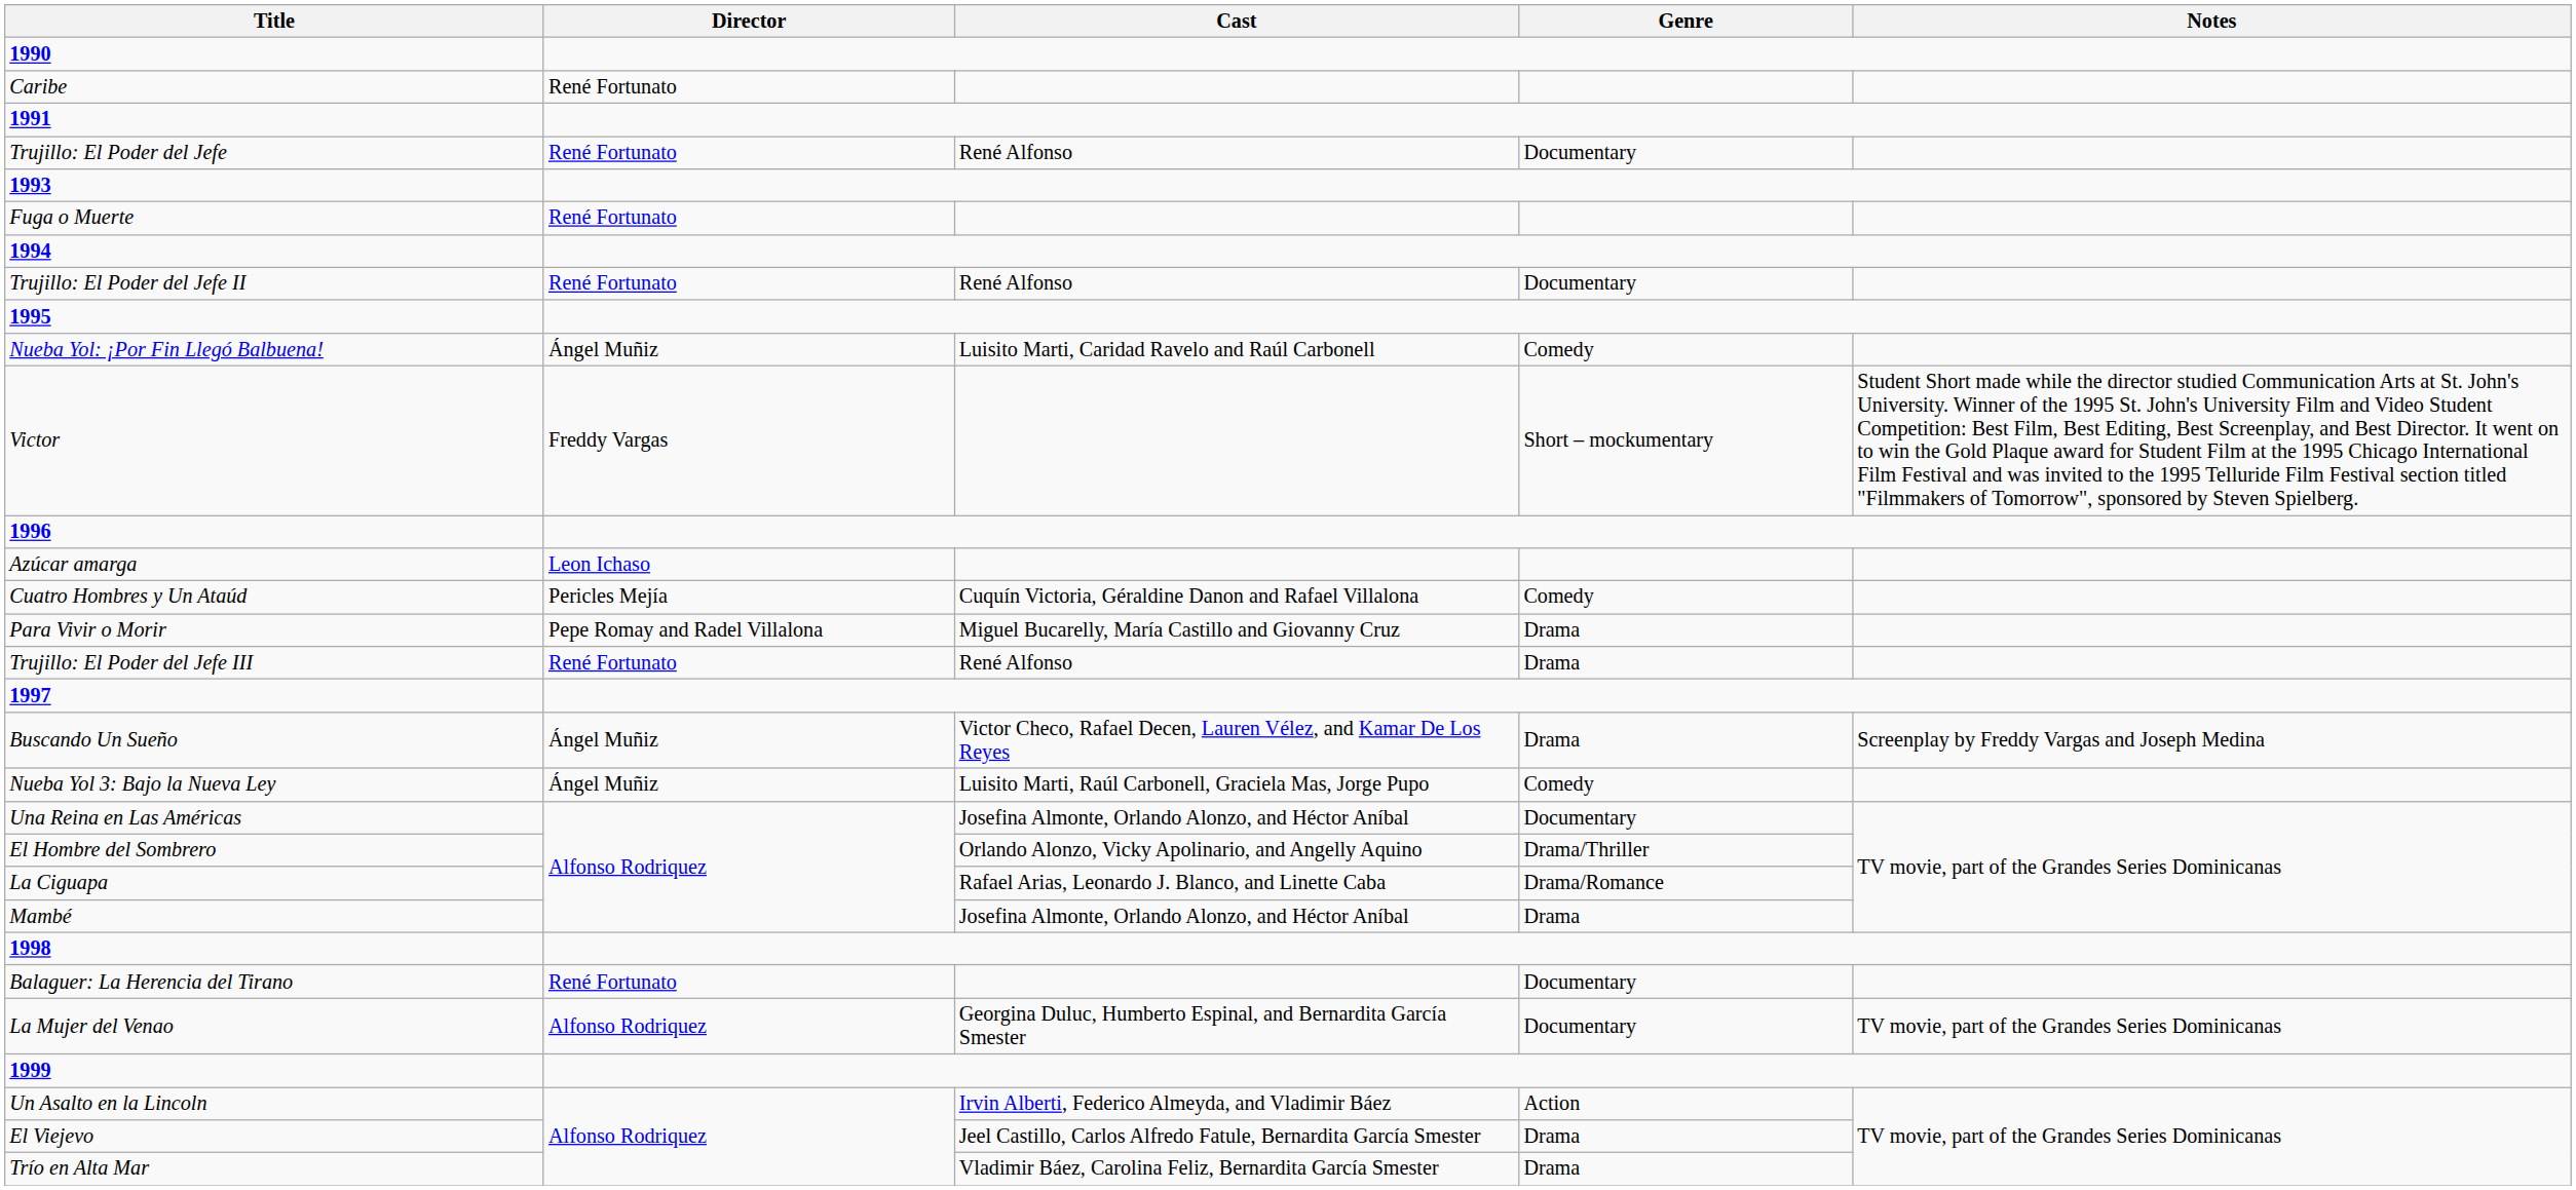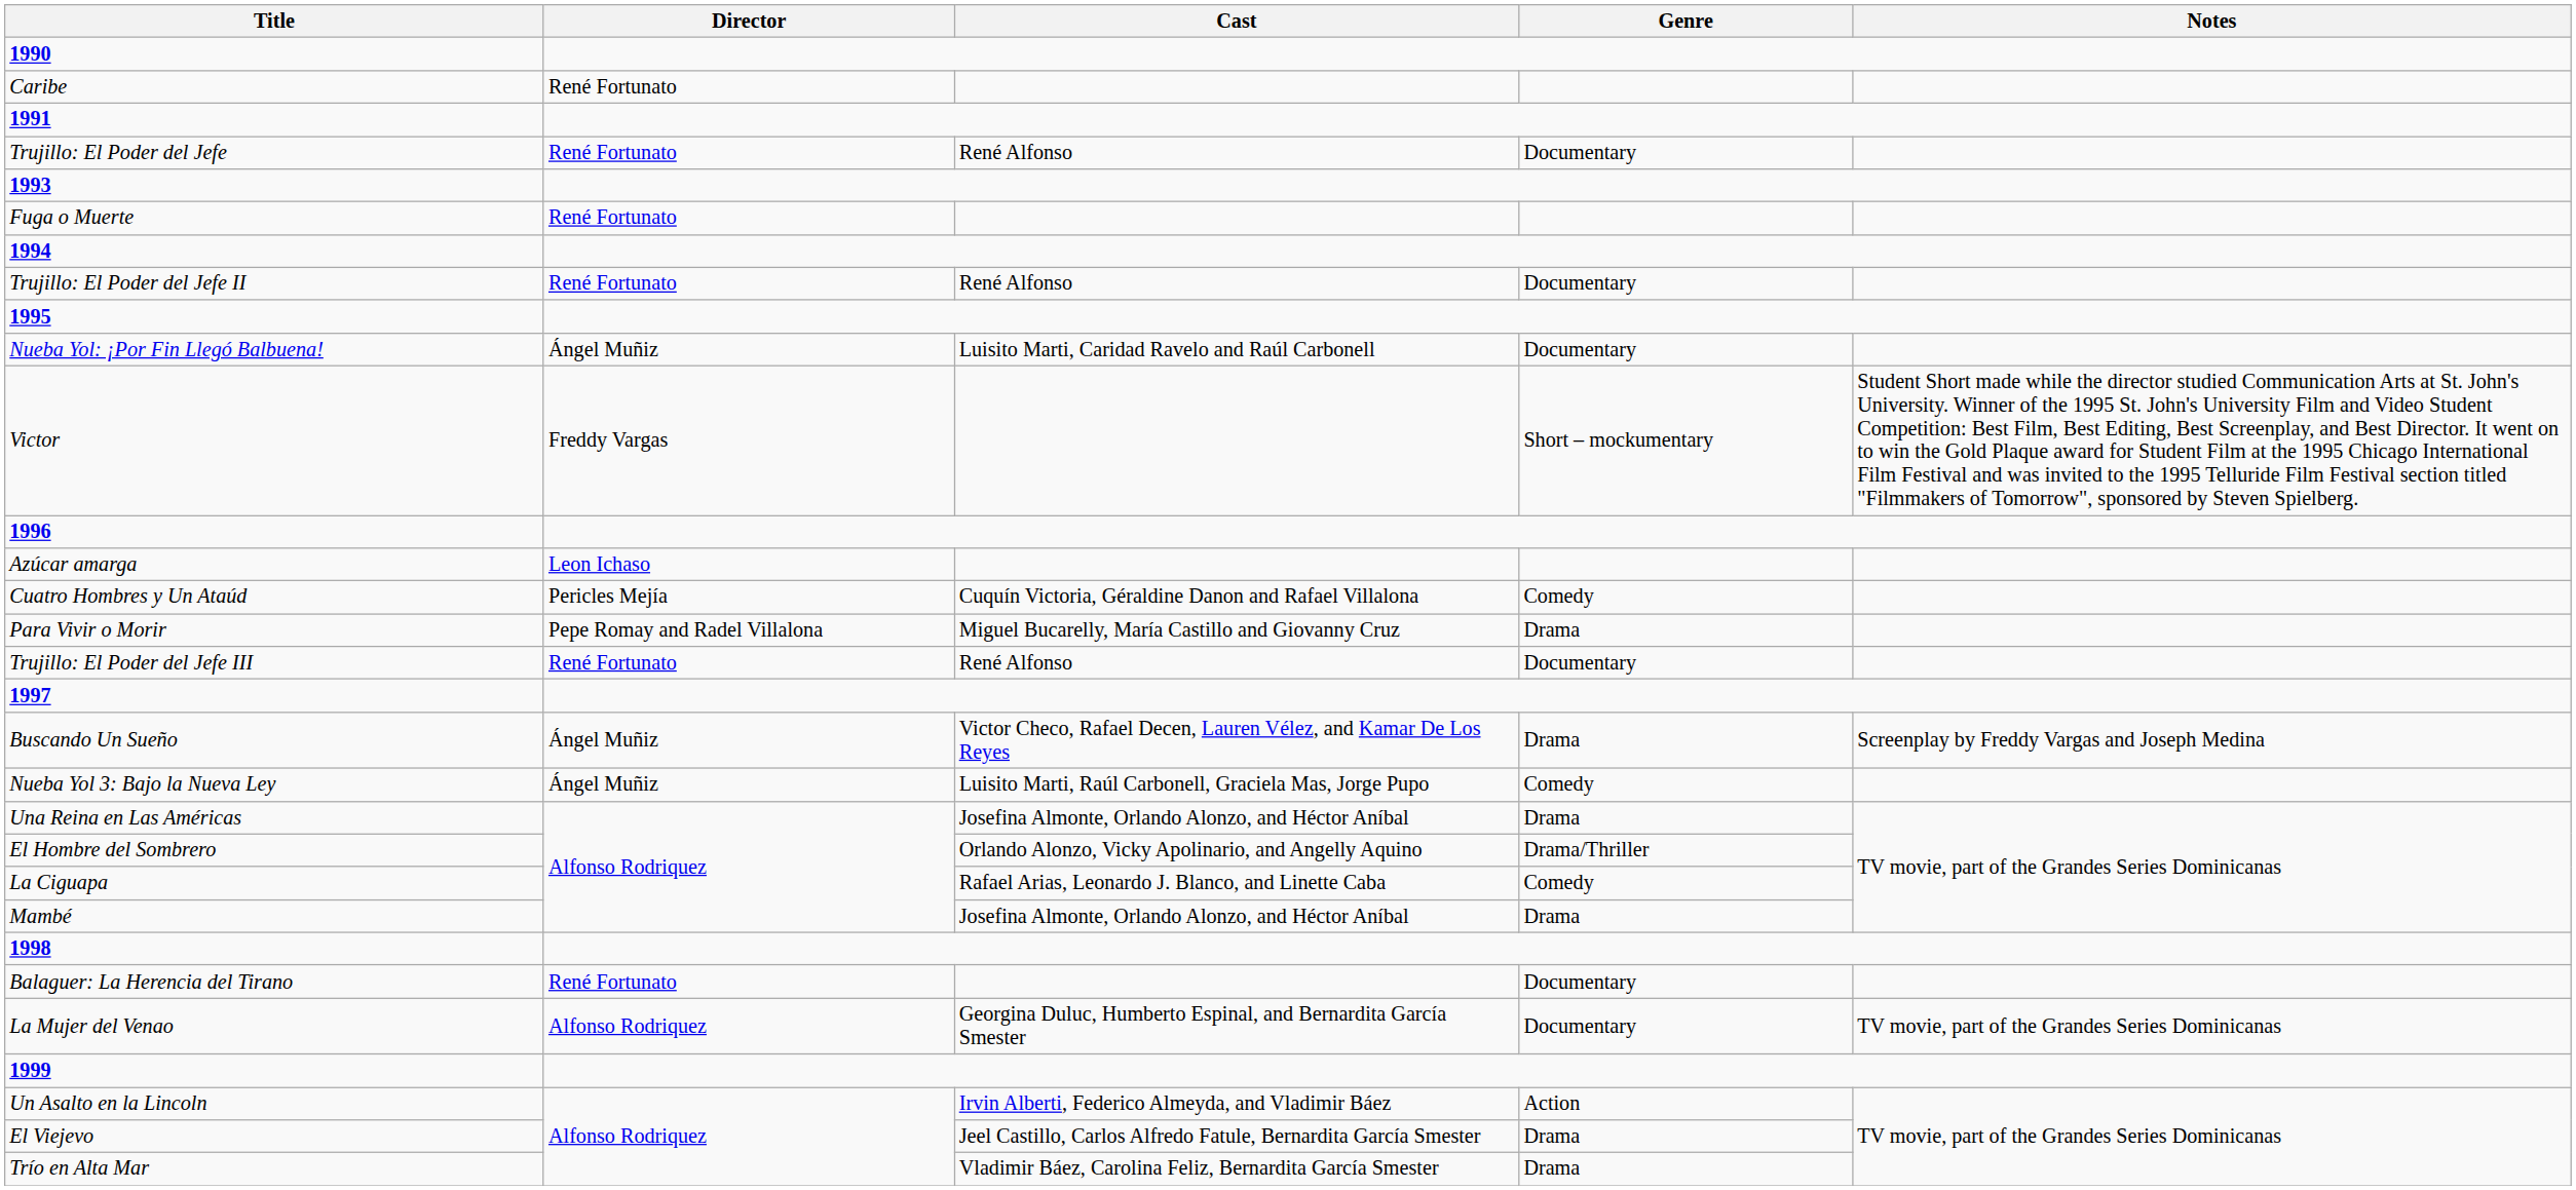Nueba Yol: ¡Por Fin Llegó Balbuena! | Genre: Comedy -> Documentary
Trujillo: El Poder del Jefe III | Genre: Drama -> Documentary
Una Reina en Las Américas | Genre: Documentary -> Drama
La Ciguapa | Genre: Drama/Romance -> Comedy
